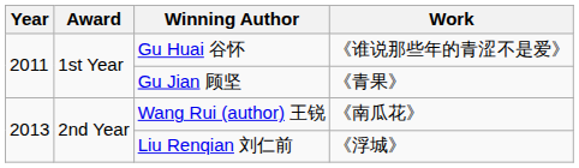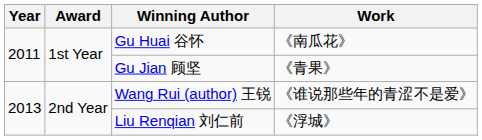Gu Huai 谷怀 | Work: 《谁说那些年的青涩不是爱》 -> 《南瓜花》
Wang Rui (author) 王锐 | Work: 《南瓜花》 -> 《谁说那些年的青涩不是爱》
